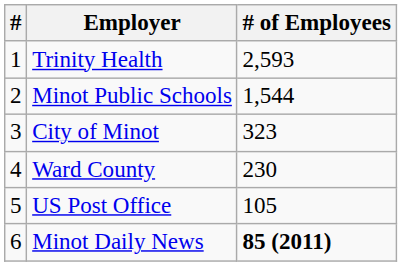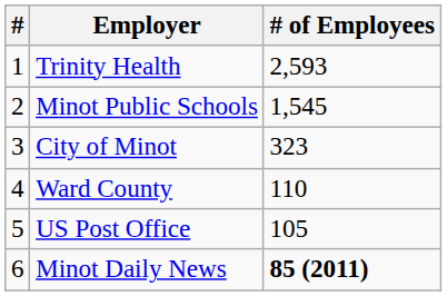Minot Public Schools | # of Employees: 1,544 -> 1,545
Ward County | # of Employees: 230 -> 110
